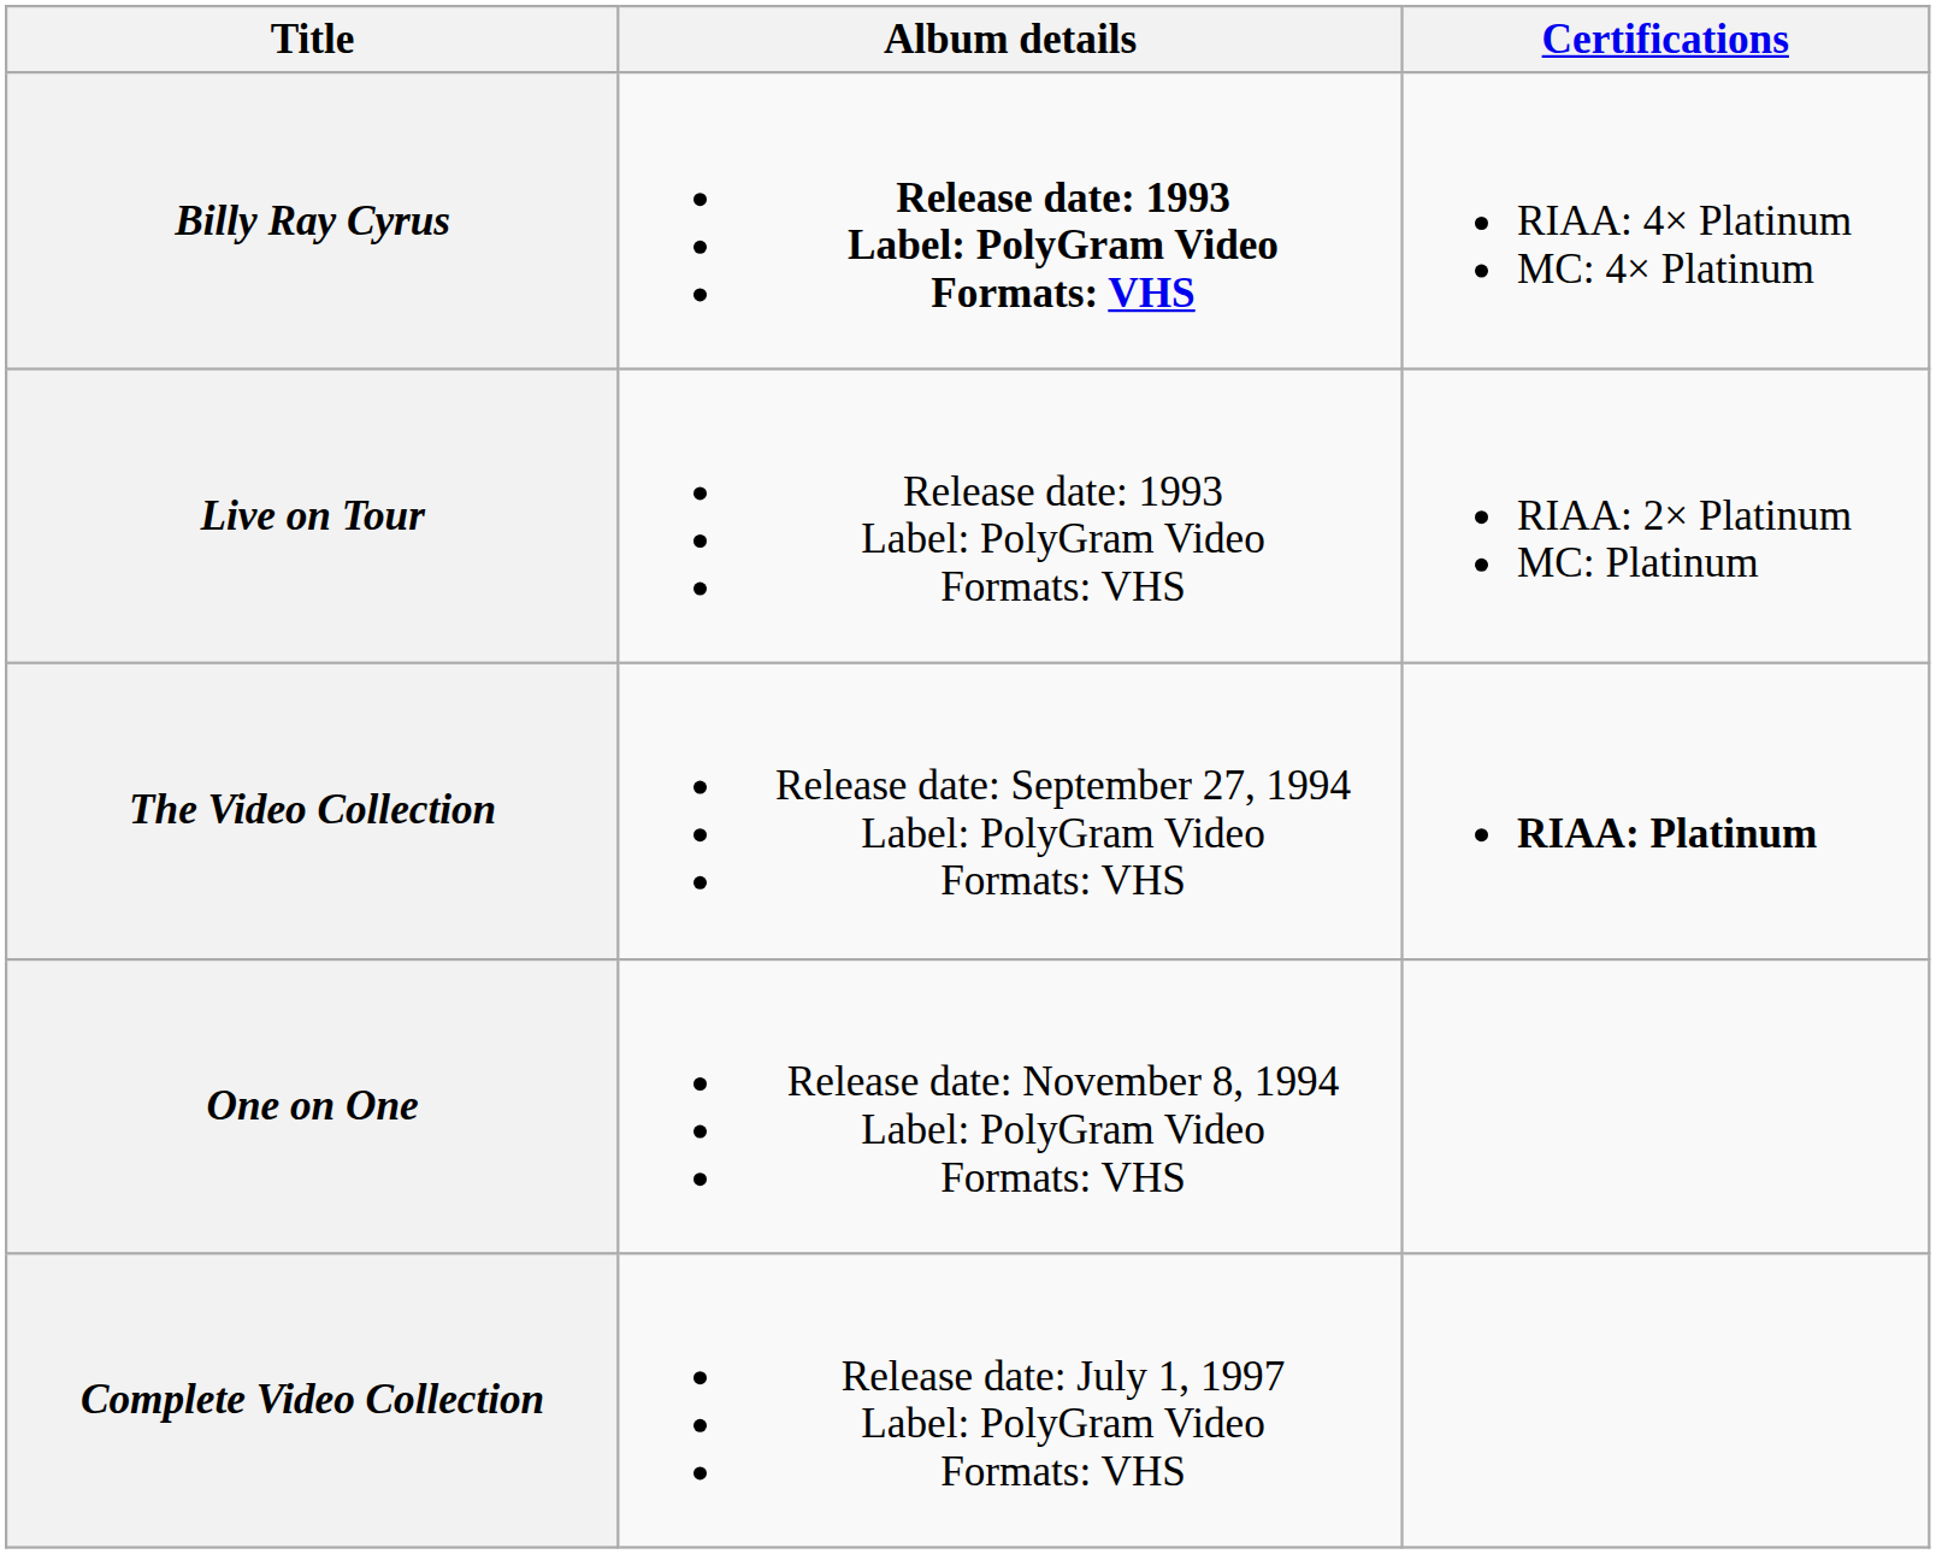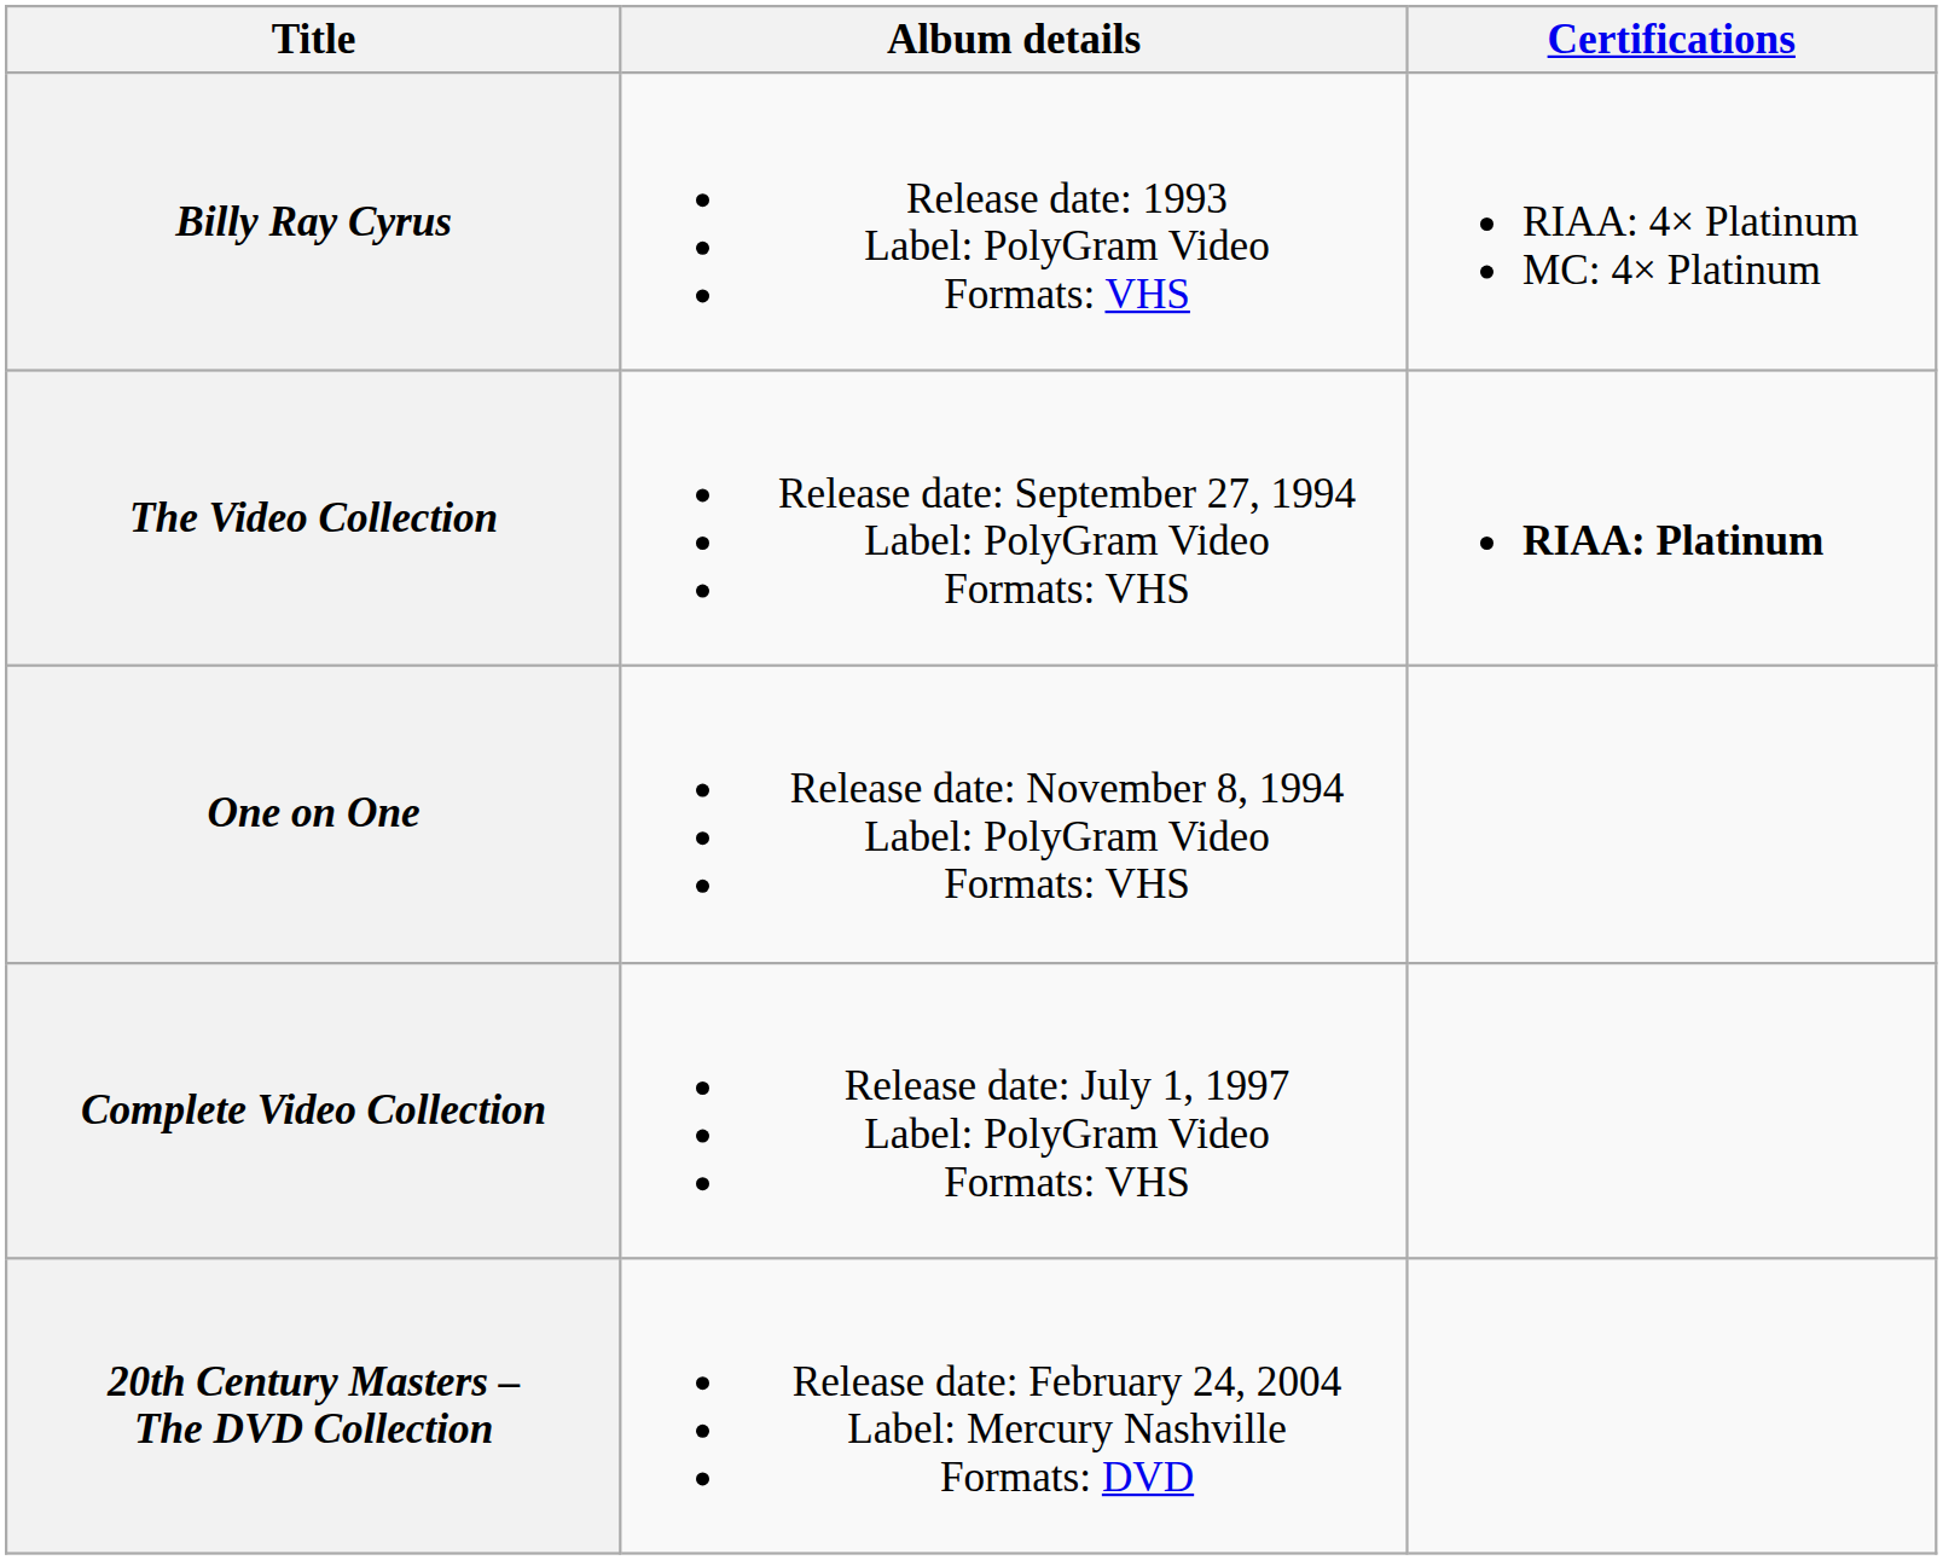Billy Ray Cyrus | Album details: bold -> normal
- row: Live on Tour | Release date: 1993 Label: PolyGram Video Formats: VHS | RIAA: 2× Platinum MC: Platinum
+ row: 20th Century Masters – The DVD Collection | Release date: February 24, 2004 Label: Mercury Nashville Formats: DVD
